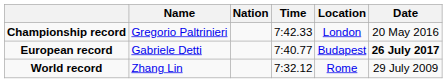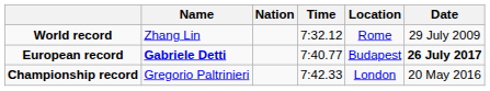rows swapped: World record <-> Championship record
European record | Name: normal -> bold
